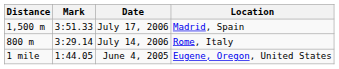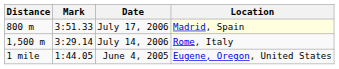July 17, 2006 | Distance: 1,500 m -> 800 m
July 17, 2006 | Location: no background -> lightyellow background
July 14, 2006 | Distance: 800 m -> 1,500 m
